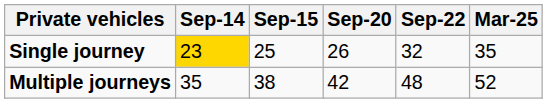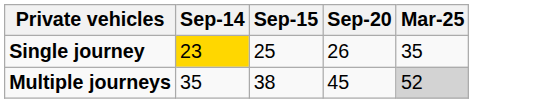- column: Sep-22 | 32 | 48
Multiple journeys | Sep-20: 42 -> 45
Multiple journeys | Mar-25: no background -> lightgrey background
